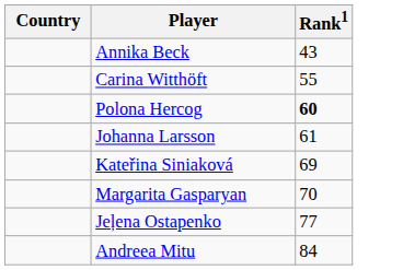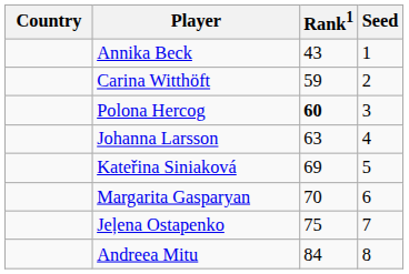+ column: Seed | 1 | 2 | 3 | 4 | 5 | 6 | 7 | 8
Carina Witthöft | Rank1: 55 -> 59
Johanna Larsson | Rank1: 61 -> 63
Jeļena Ostapenko | Rank1: 77 -> 75
